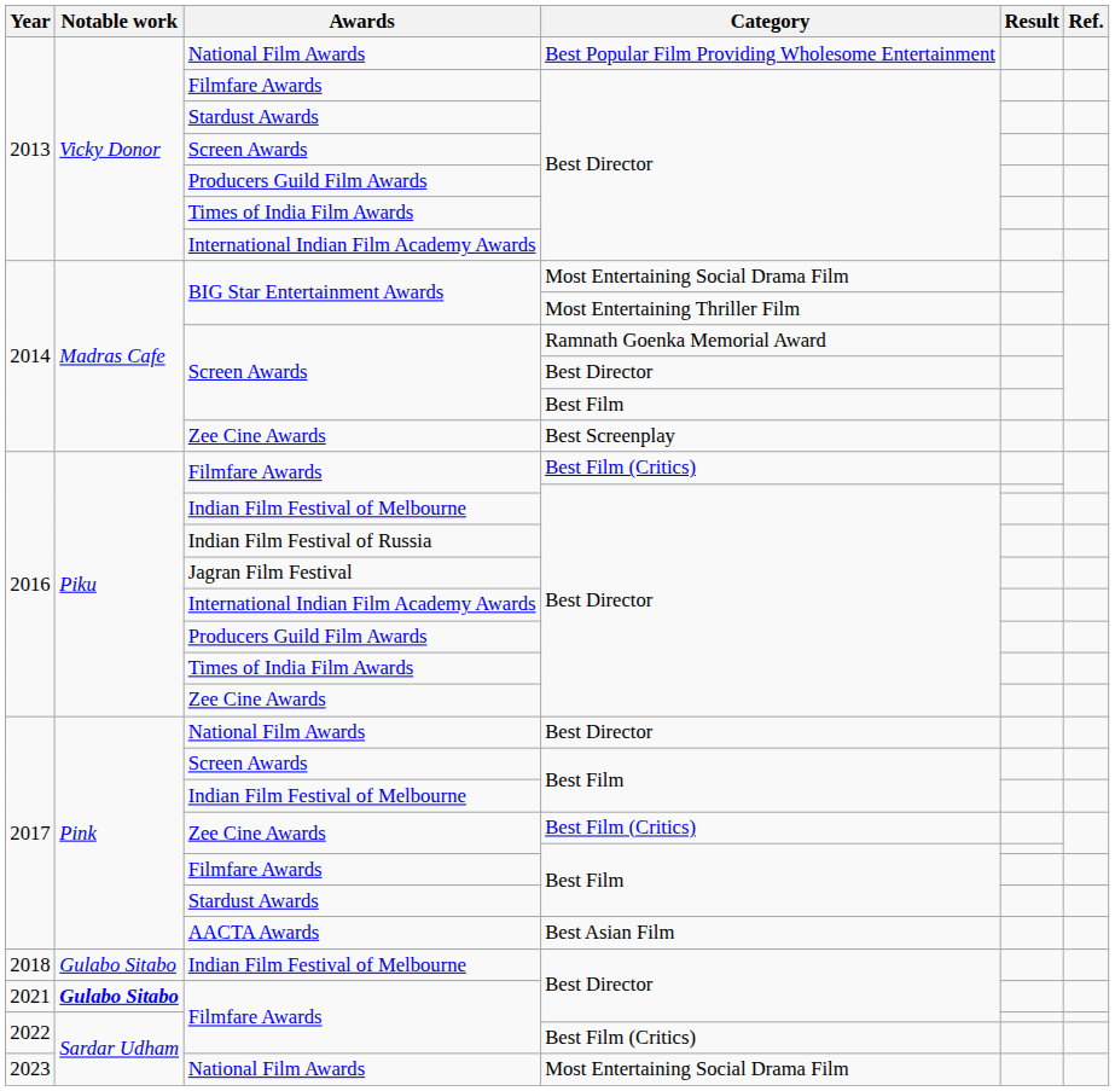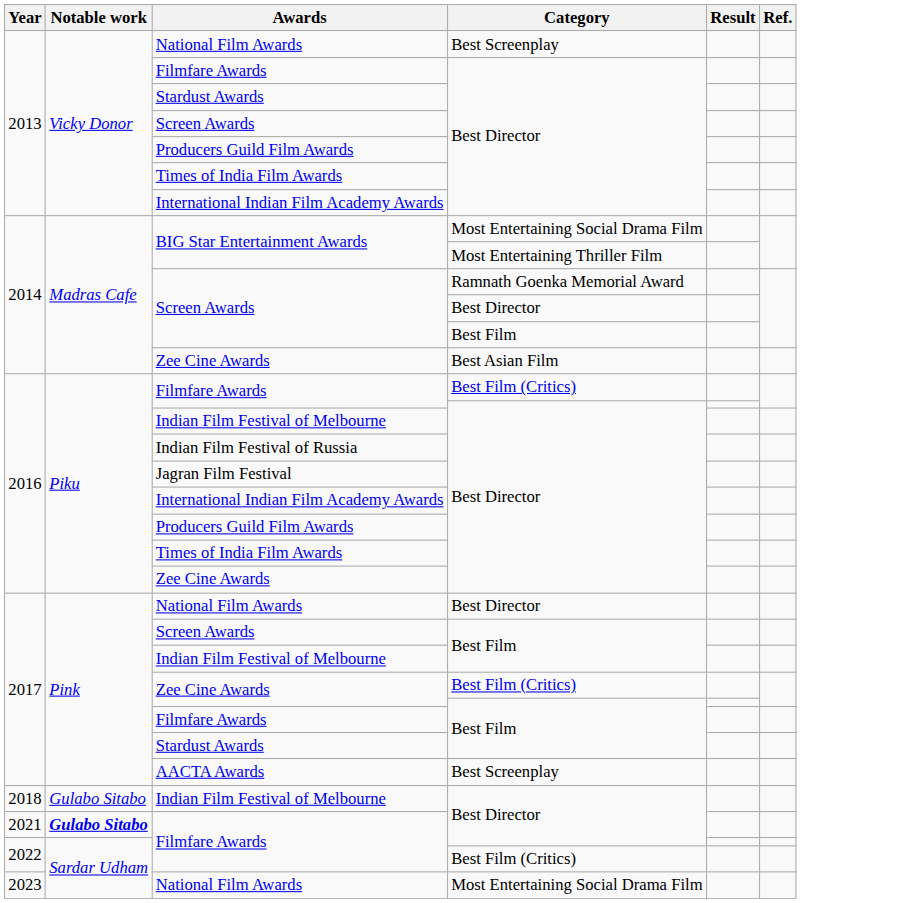2013 / National Film Awards | Category: Best Popular Film Providing Wholesome Entertainment -> Best Screenplay
2014 / Zee Cine Awards | Category: Best Screenplay -> Best Asian Film
AACTA Awards | Category: Best Asian Film -> Best Screenplay
